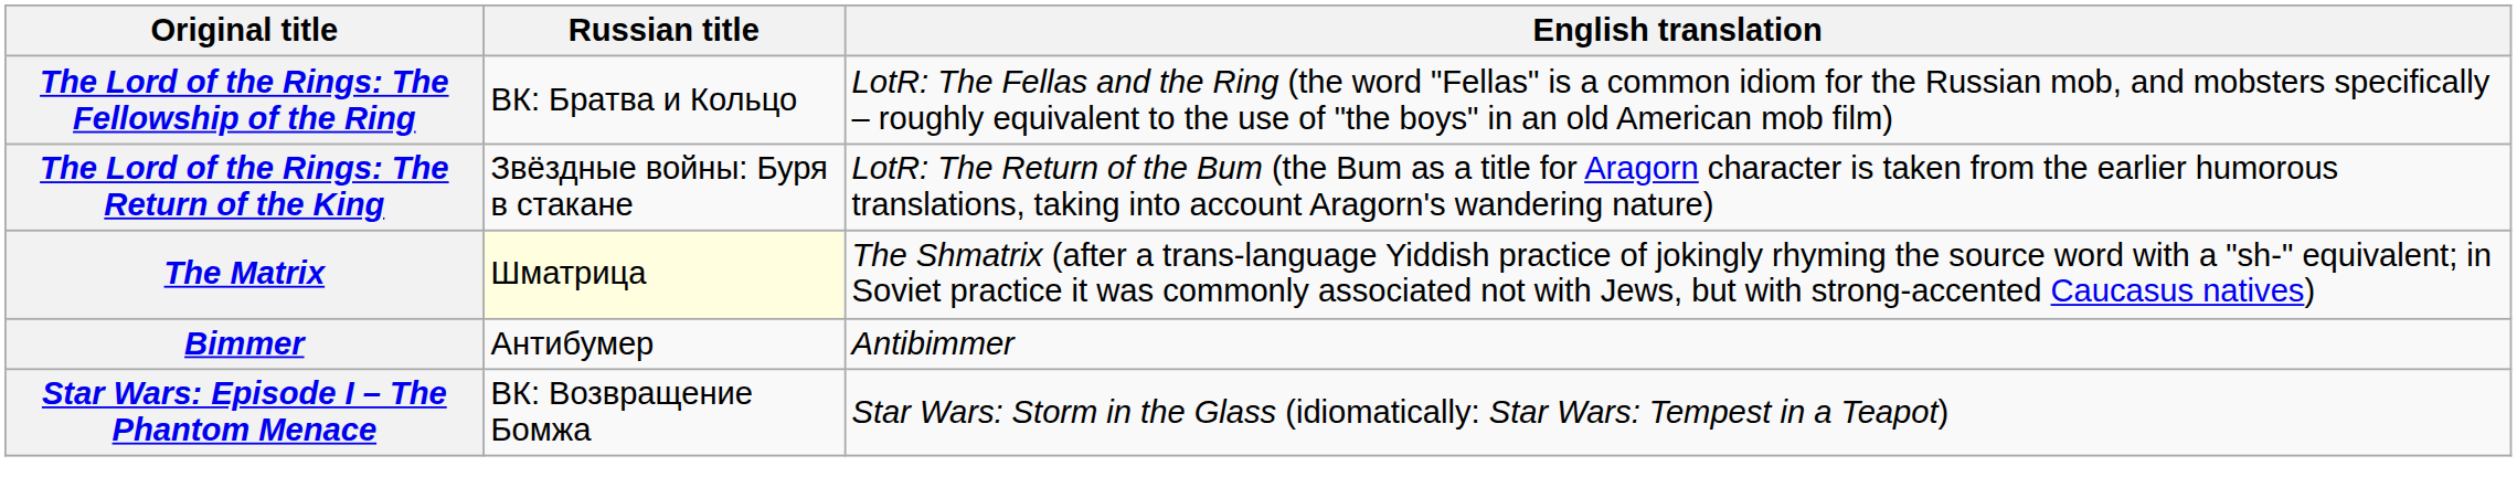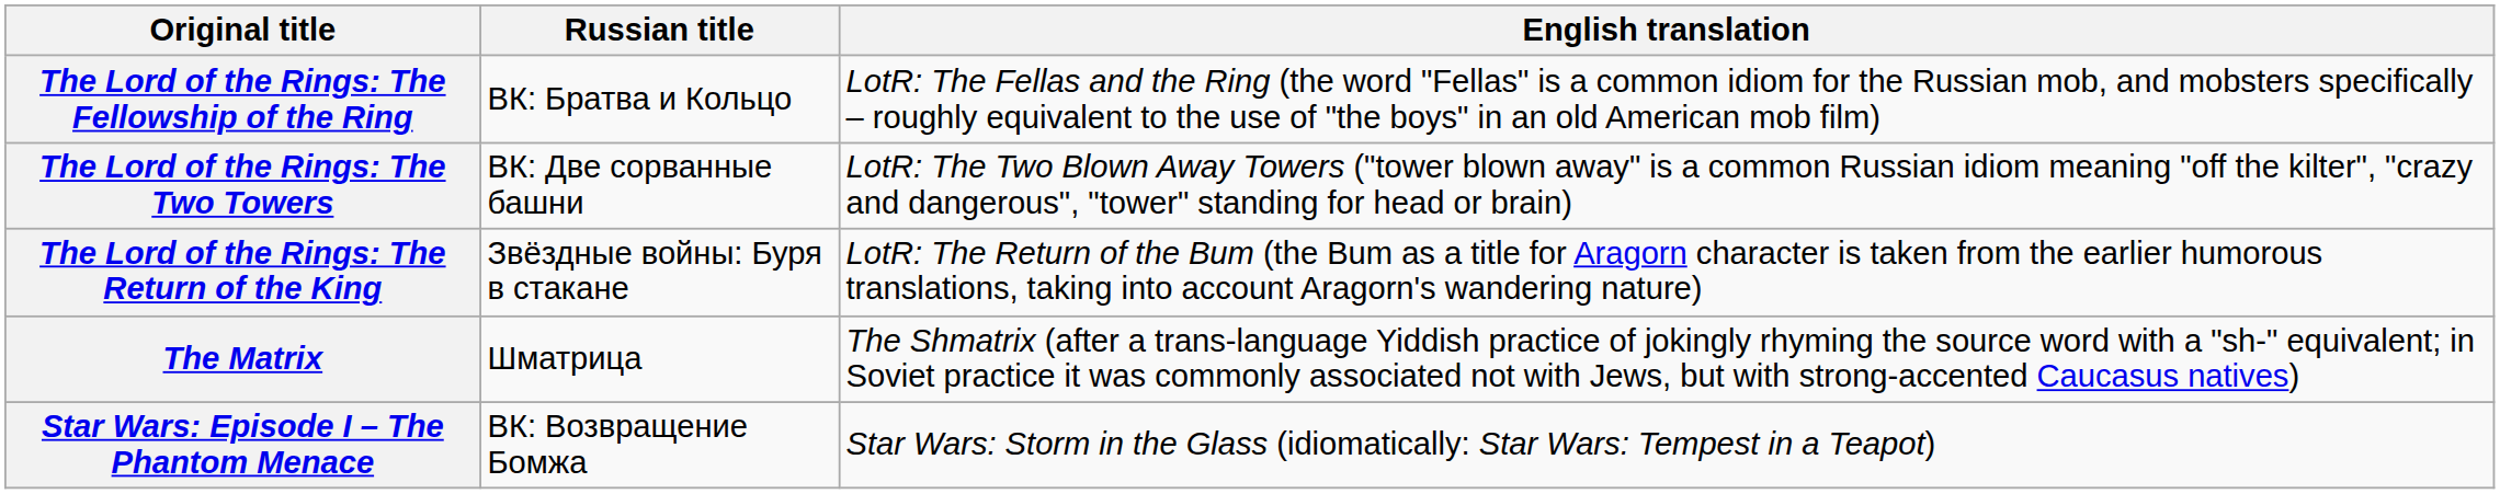+ row: The Lord of the Rings: The Two Towers | ВК: Две сорванные башни | LotR: The Two Blown Away Towers ("tower blown away" is a common Russian idiom meaning "off the kilter", "crazy and dangerous", "tower" standing for head or brain)
The Matrix | Russian title: lightyellow background -> no background
- row: Bimmer | Антибумер | Antibimmer
